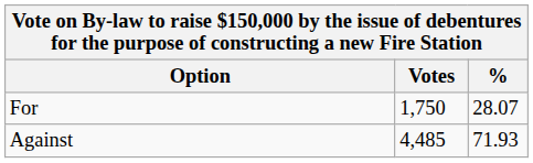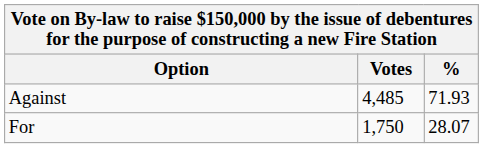rows swapped: Against <-> For
